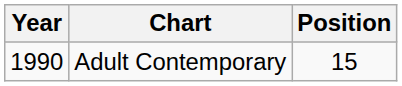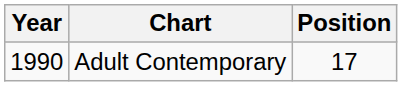Adult Contemporary | Position: 15 -> 17
